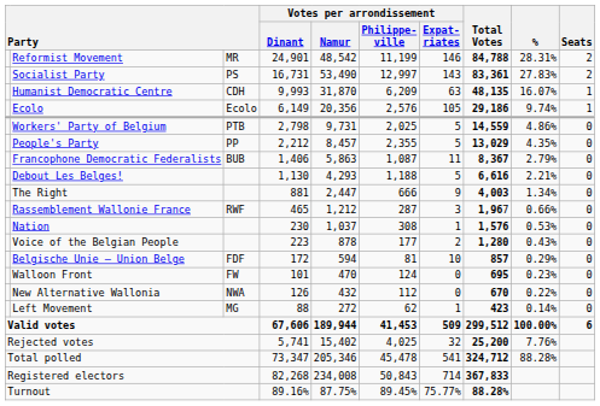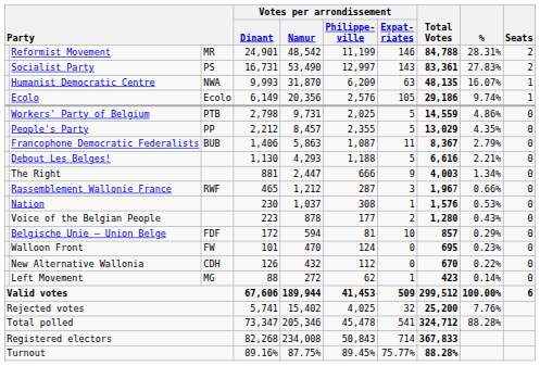Humanist Democratic Centre | column 3: CDH -> NWA
New Alternative Wallonia | column 3: NWA -> CDH
